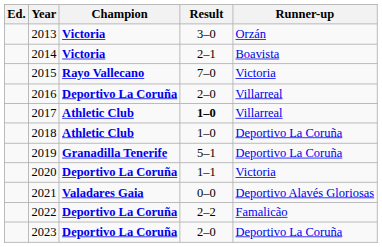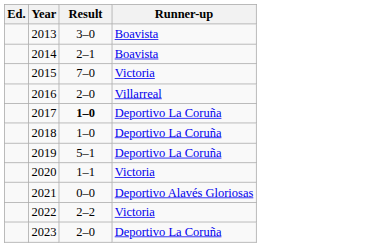- column: Champion | Victoria | Victoria | Rayo Vallecano | Deportivo La Coruña | Athletic Club | Athletic Club | Granadilla Tenerife | Deportivo La Coruña | Valadares Gaia | Deportivo La Coruña | Deportivo La Coruña
2013 | Runner-up: Orzán -> Boavista
2017 | Runner-up: Villarreal -> Deportivo La Coruña
2022 | Runner-up: Famalicão -> Victoria
